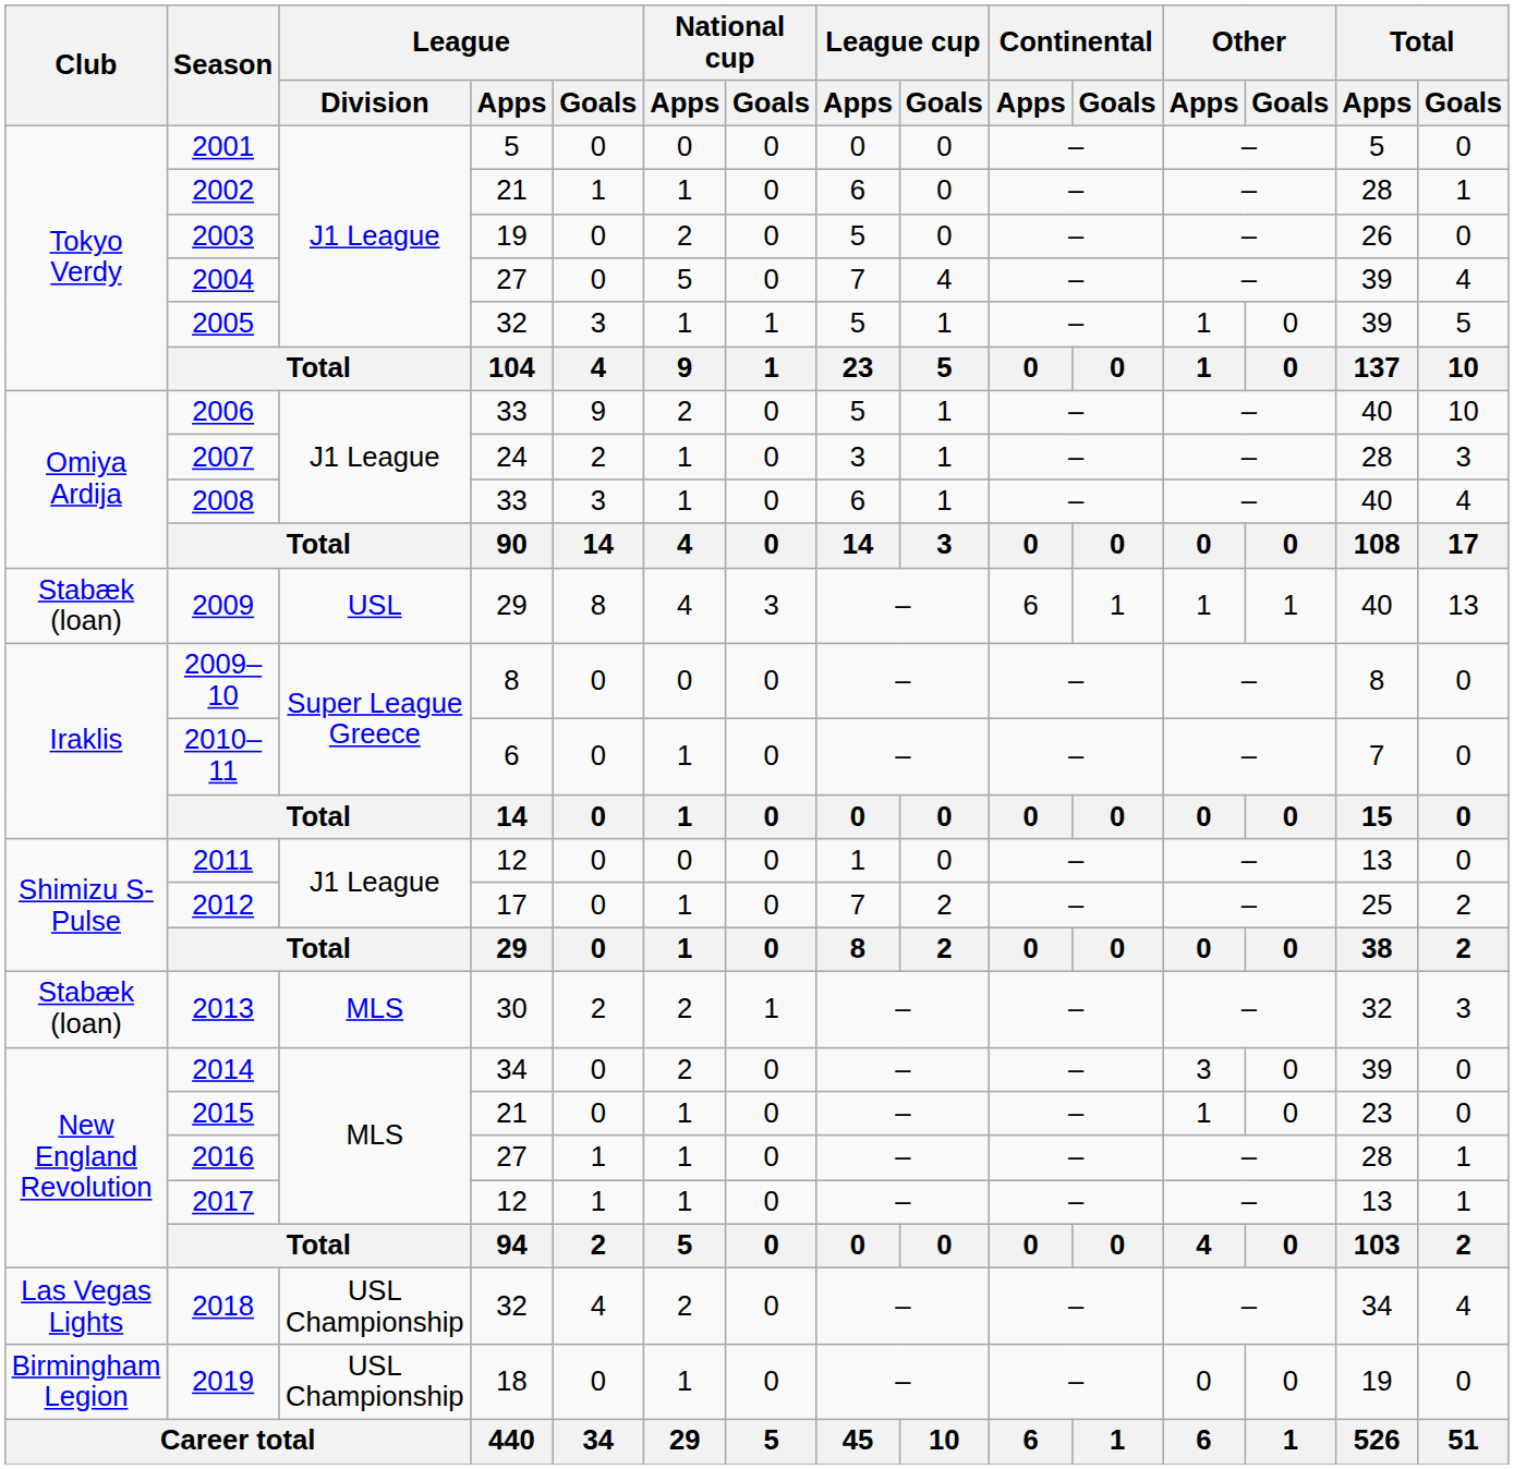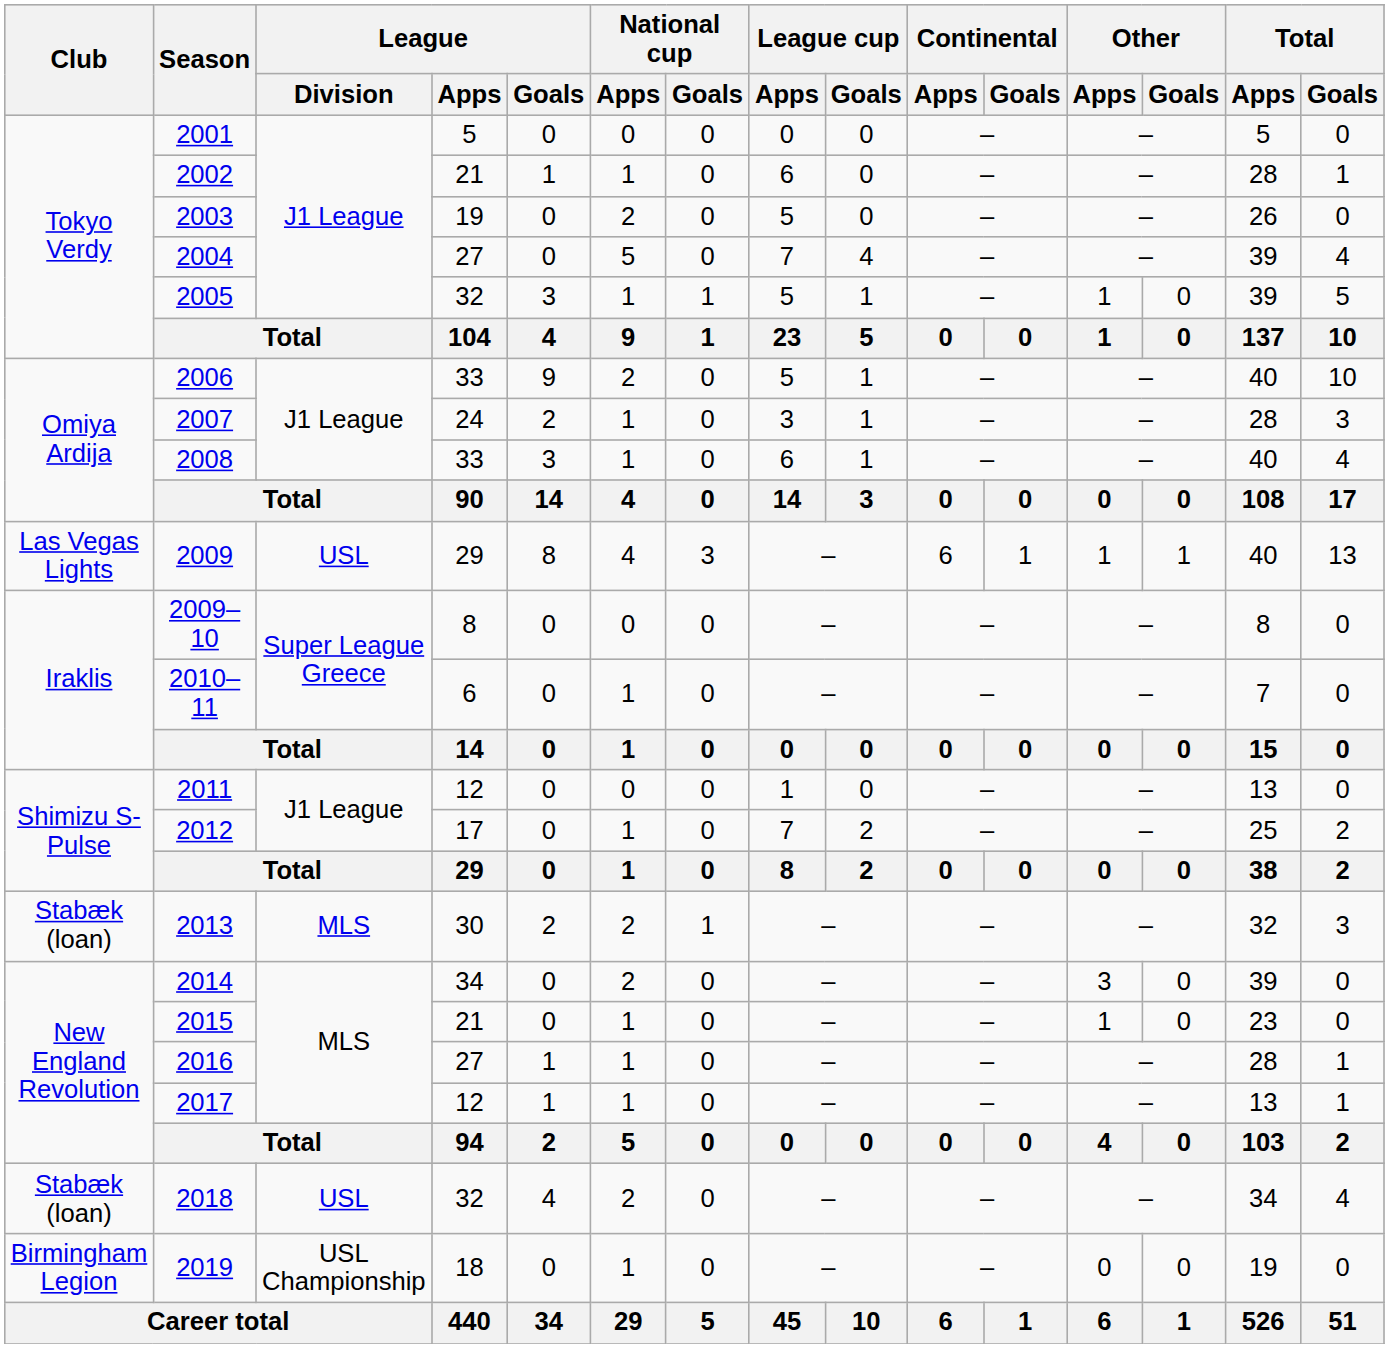2009 | Club: Stabæk (loan) -> Las Vegas Lights
2018 | Club: Las Vegas Lights -> Stabæk (loan)
2018 | League / Division: USL Championship -> USL
